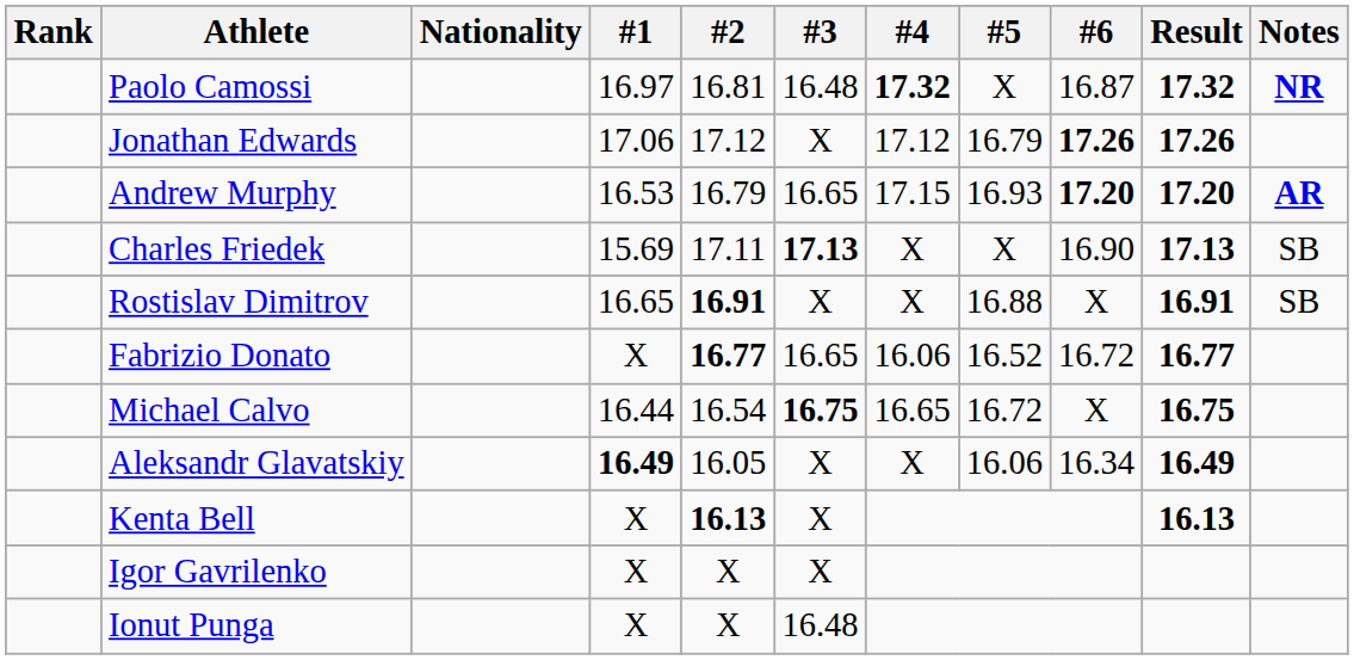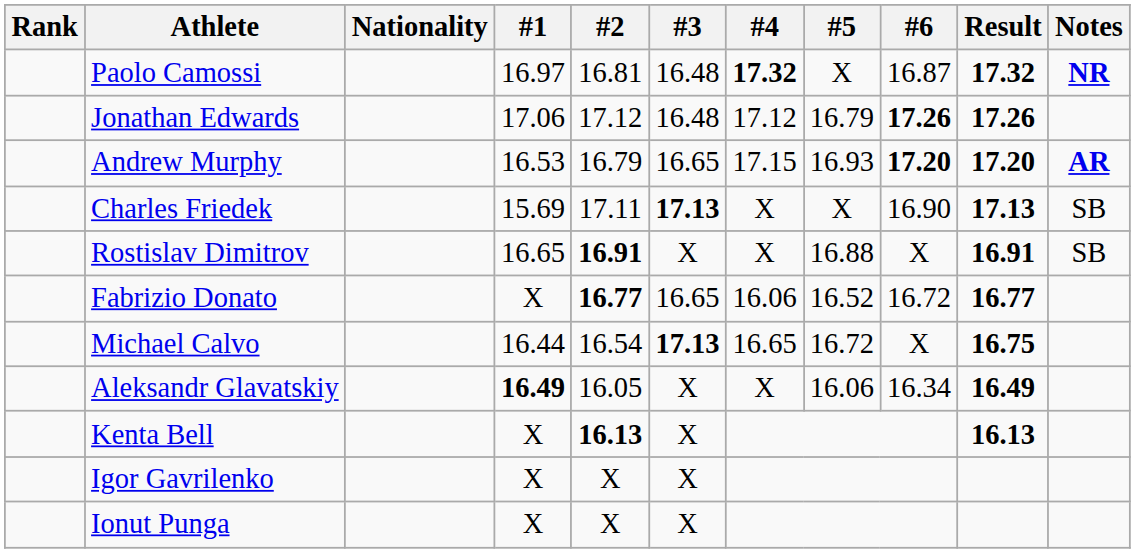Jonathan Edwards | #3: X -> 16.48
Michael Calvo | #3: 16.75 -> 17.13
Ionut Punga | #3: 16.48 -> X
